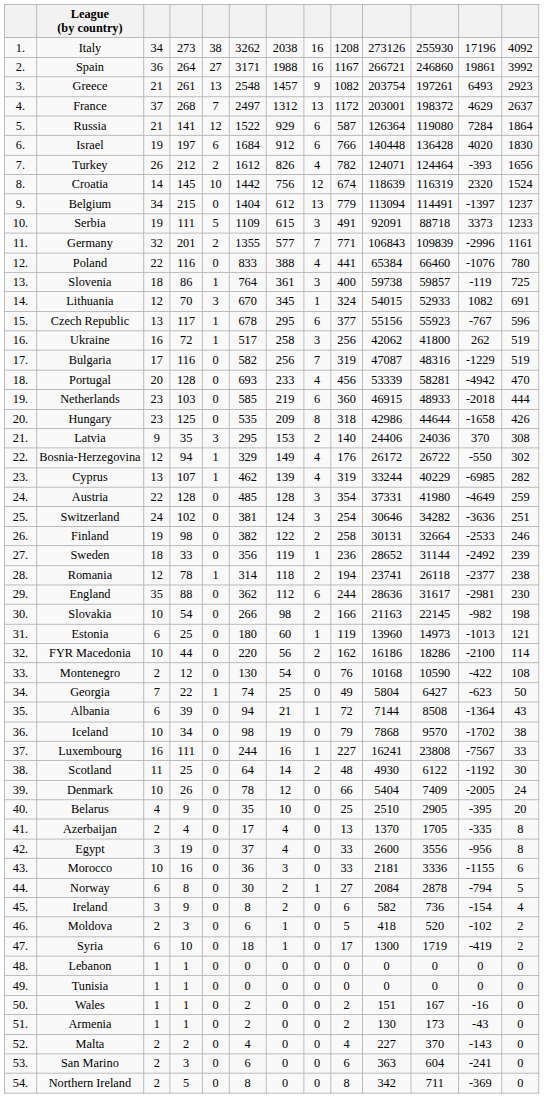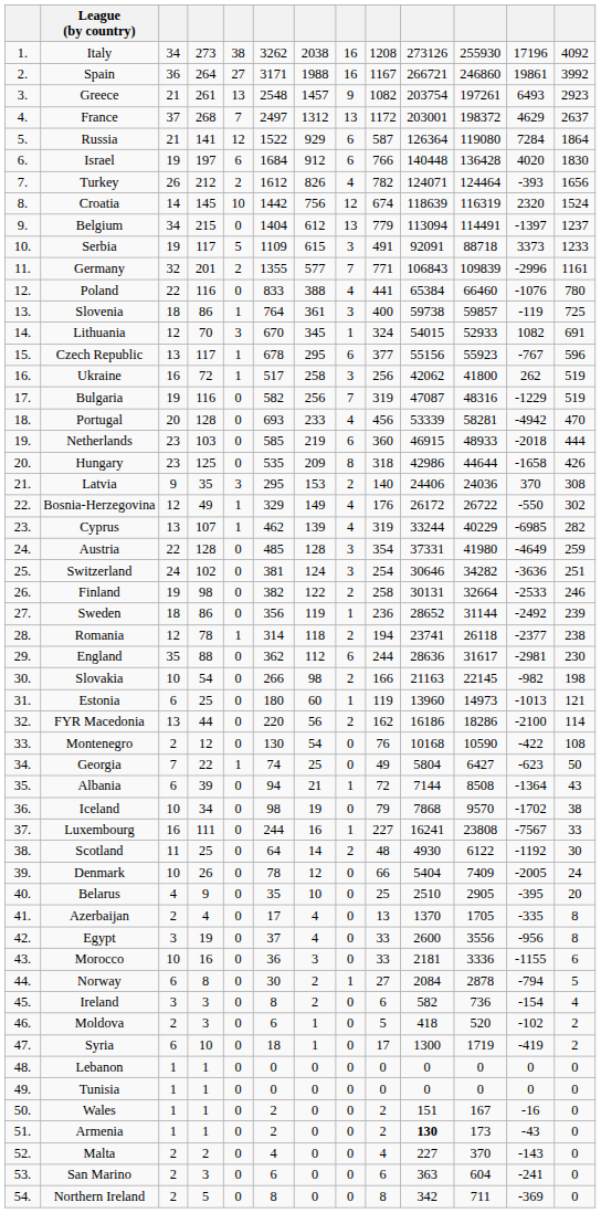Serbia | column 4: 111 -> 117
Bulgaria | column 3: 17 -> 19
Bosnia-Herzegovina | column 4: 94 -> 49
Sweden | column 4: 33 -> 86
FYR Macedonia | column 3: 10 -> 13
Ireland | column 4: 9 -> 3
Armenia | column 10: normal -> bold
